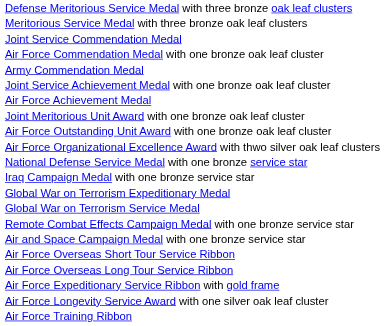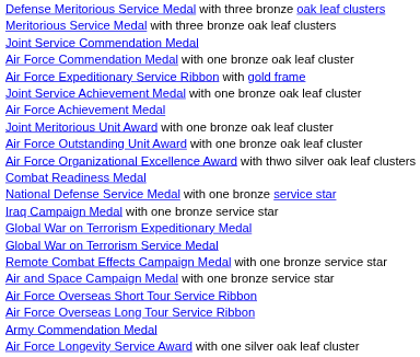rows swapped: Army Commendation Medal <-> Air Force Expeditionary Service Ribbon with gold frame
+ row: Combat Readiness Medal
- row: Air Force Training Ribbon
